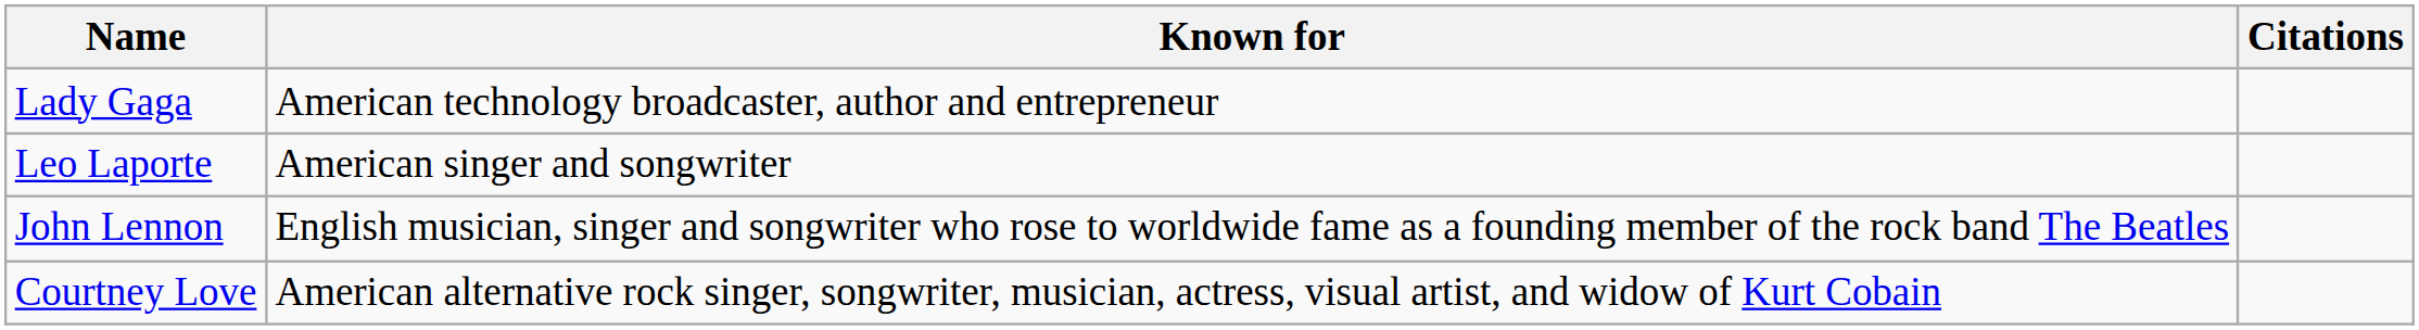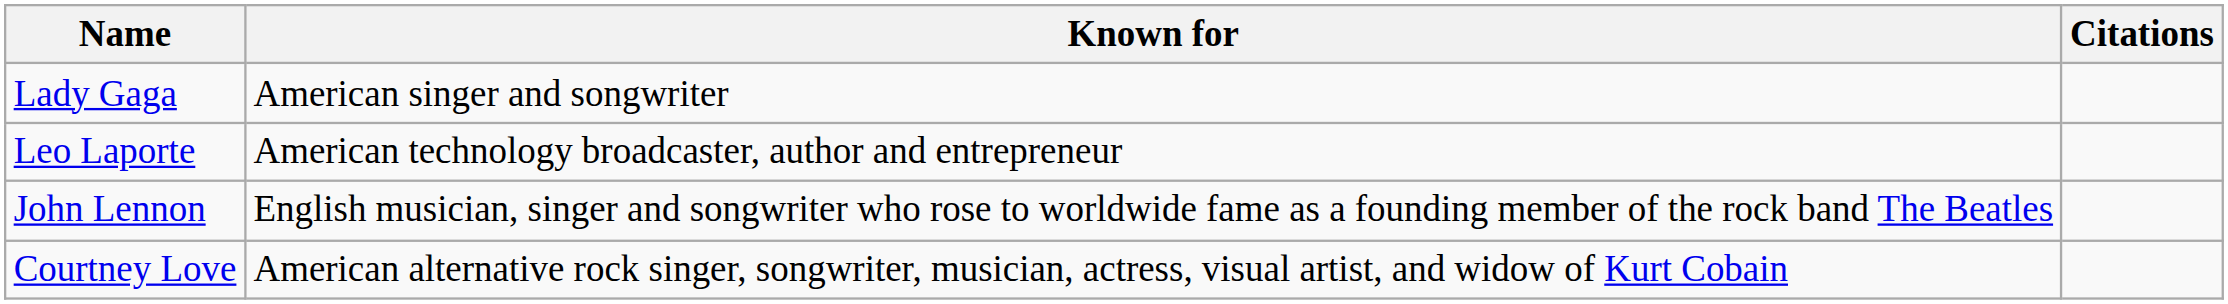Lady Gaga | Known for: American technology broadcaster, author and entrepreneur -> American singer and songwriter
Leo Laporte | Known for: American singer and songwriter -> American technology broadcaster, author and entrepreneur
